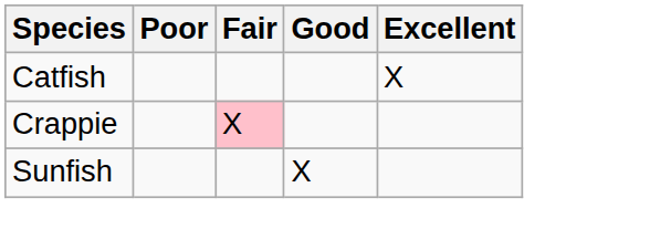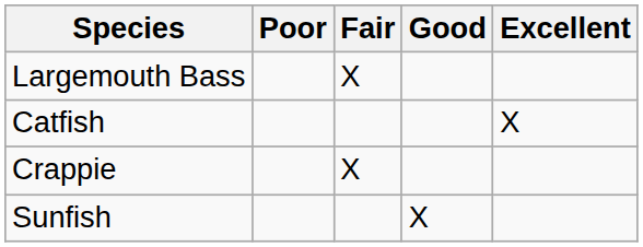+ row: Largemouth Bass | X
Crappie | Fair: pink background -> no background
